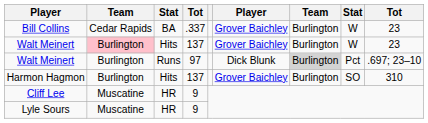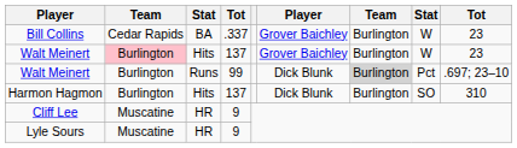Walt Meinert / Runs | column 4: 97 -> 99
Harmon Hagmon | column 6: Grover Baichley -> Dick Blunk
